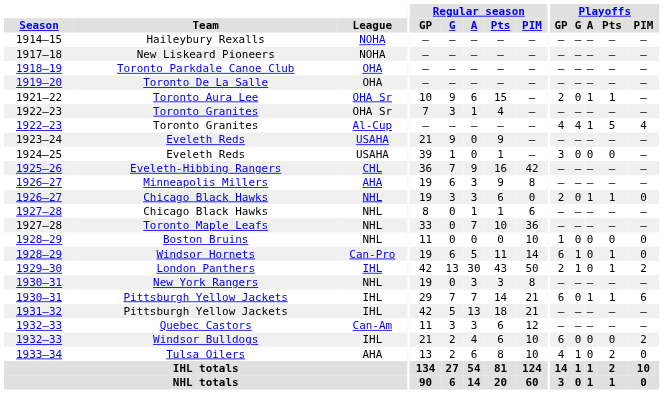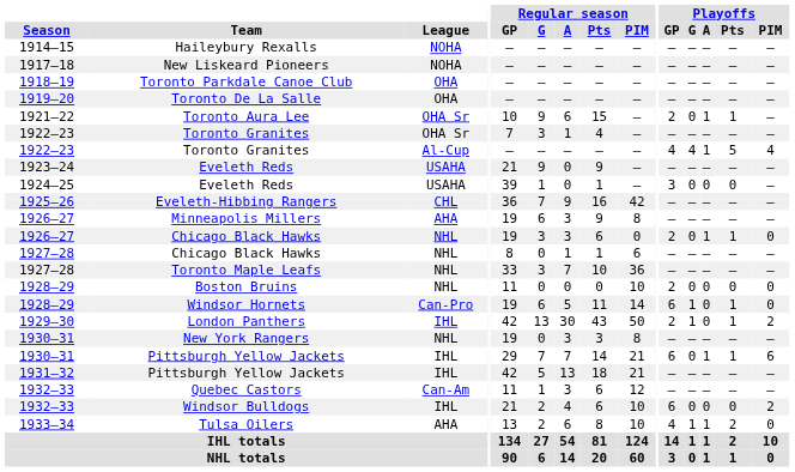Toronto Maple Leafs | Regular season / G: 0 -> 3
Boston Bruins | Playoffs / GP: 1 -> 2
Quebec Castors | Regular season / G: 3 -> 1
Tulsa Oilers | Playoffs / A: 0 -> 1
